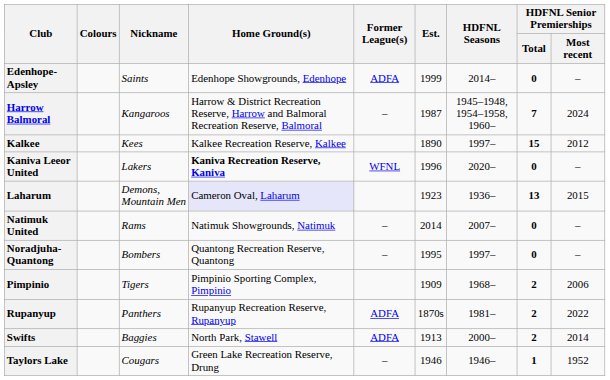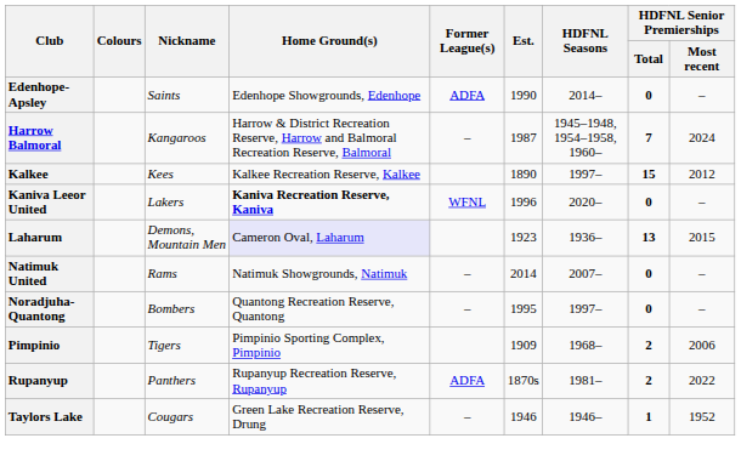Edenhope-Apsley | Est.: 1999 -> 1990
- row: Swifts | Baggies | North Park, Stawell | ADFA | 1913 | 2000– | 2 | 2014
